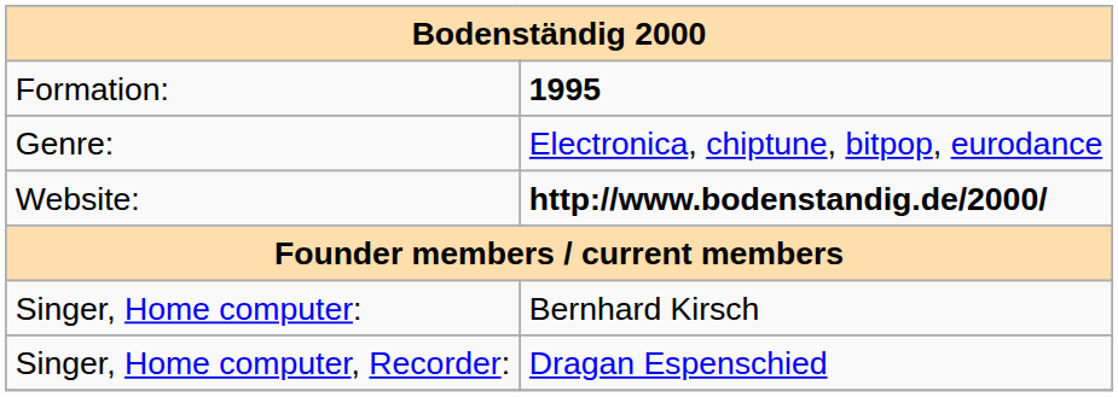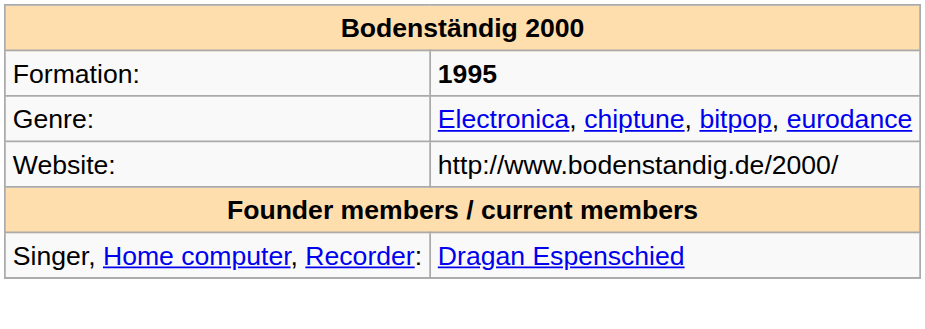Website: | column 2: bold -> normal
- row: Singer, Home computer: | Bernhard Kirsch
